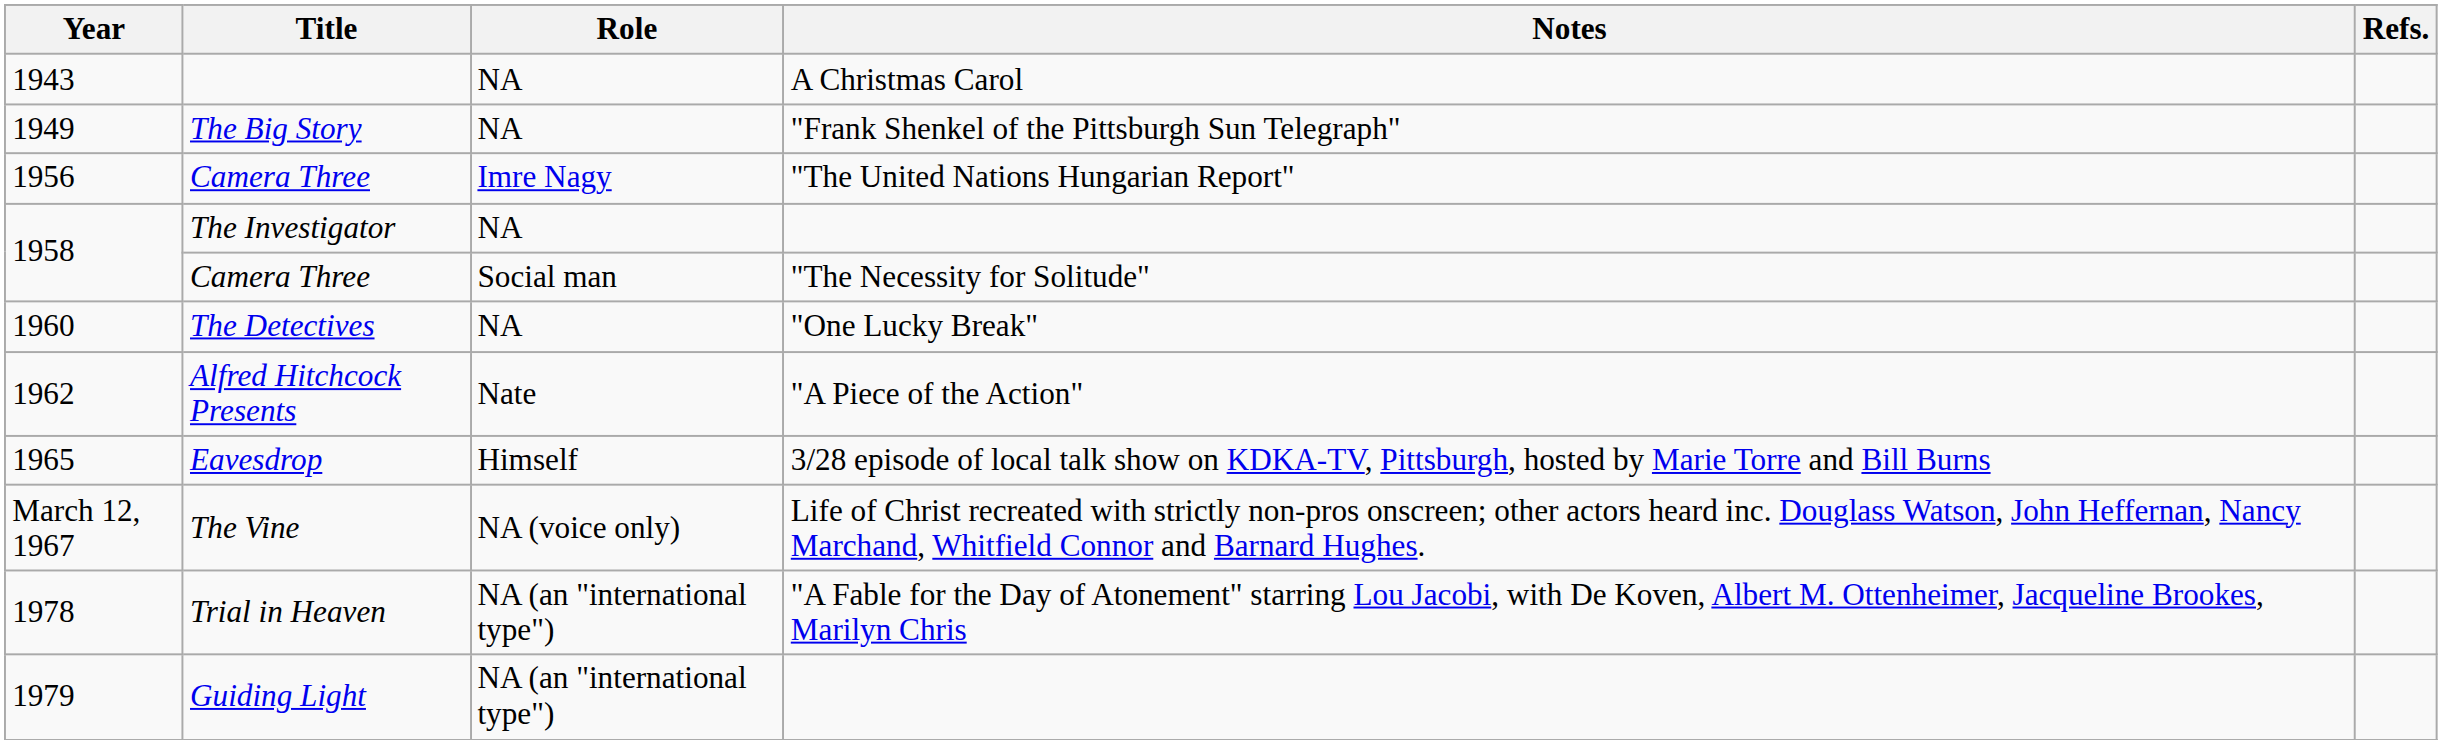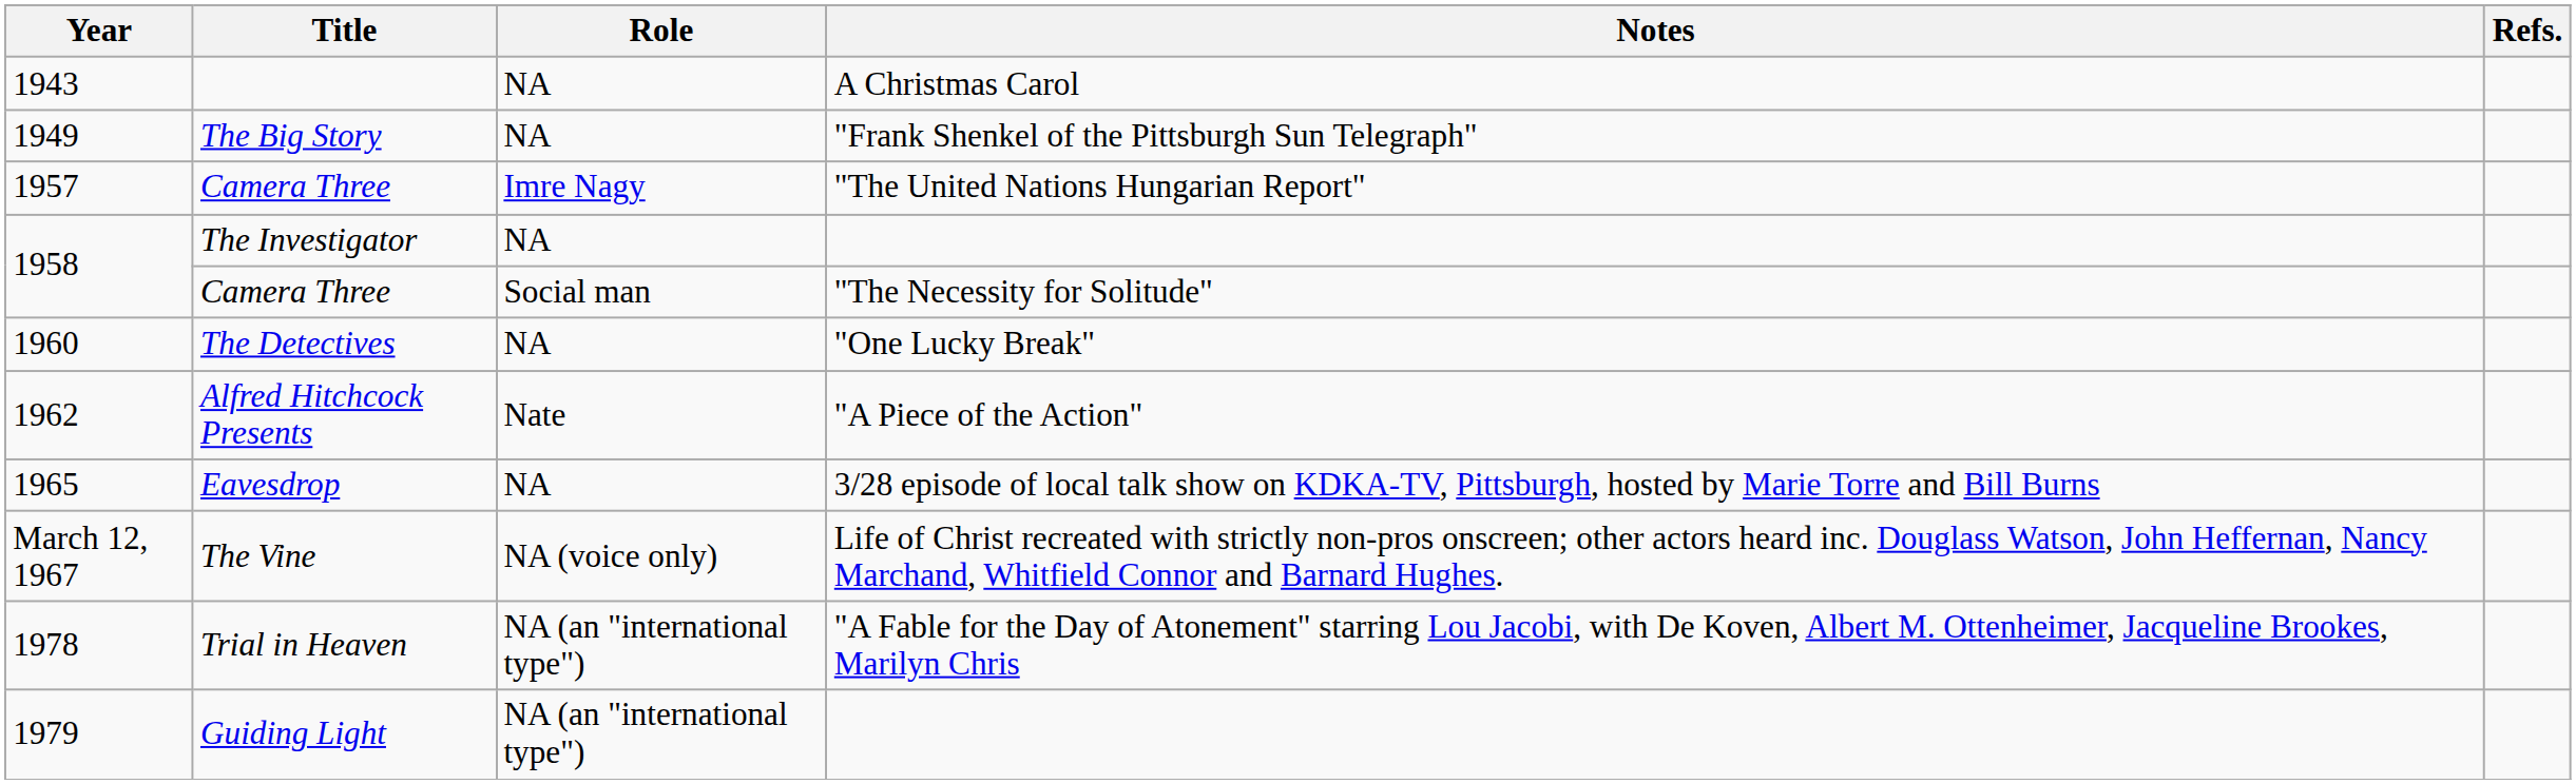Camera Three / "The United Nations Hungarian Report" | Year: 1956 -> 1957
Eavesdrop | Role: Himself -> NA
